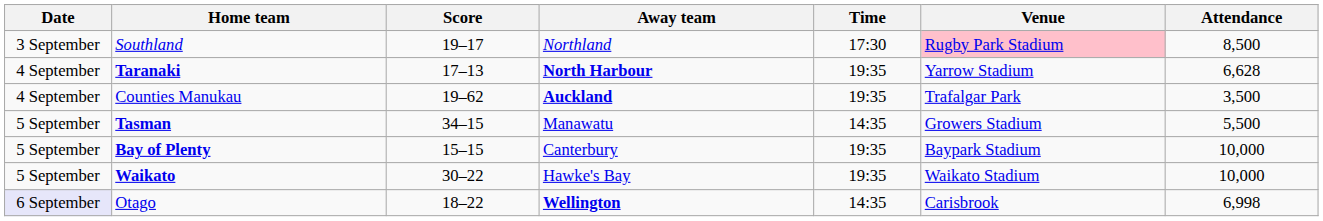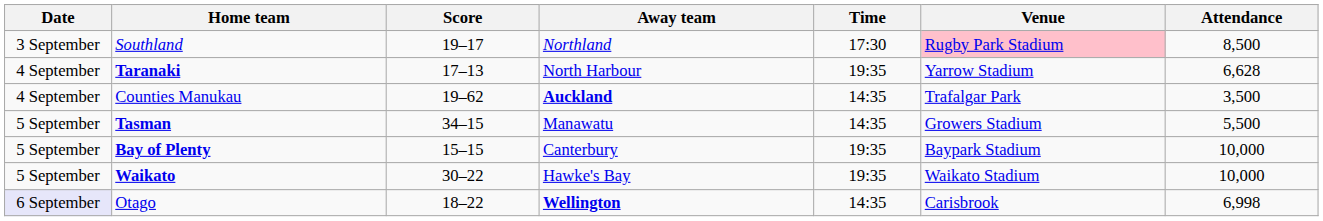Taranaki | Away team: bold -> normal
Counties Manukau | Time: 19:35 -> 14:35
